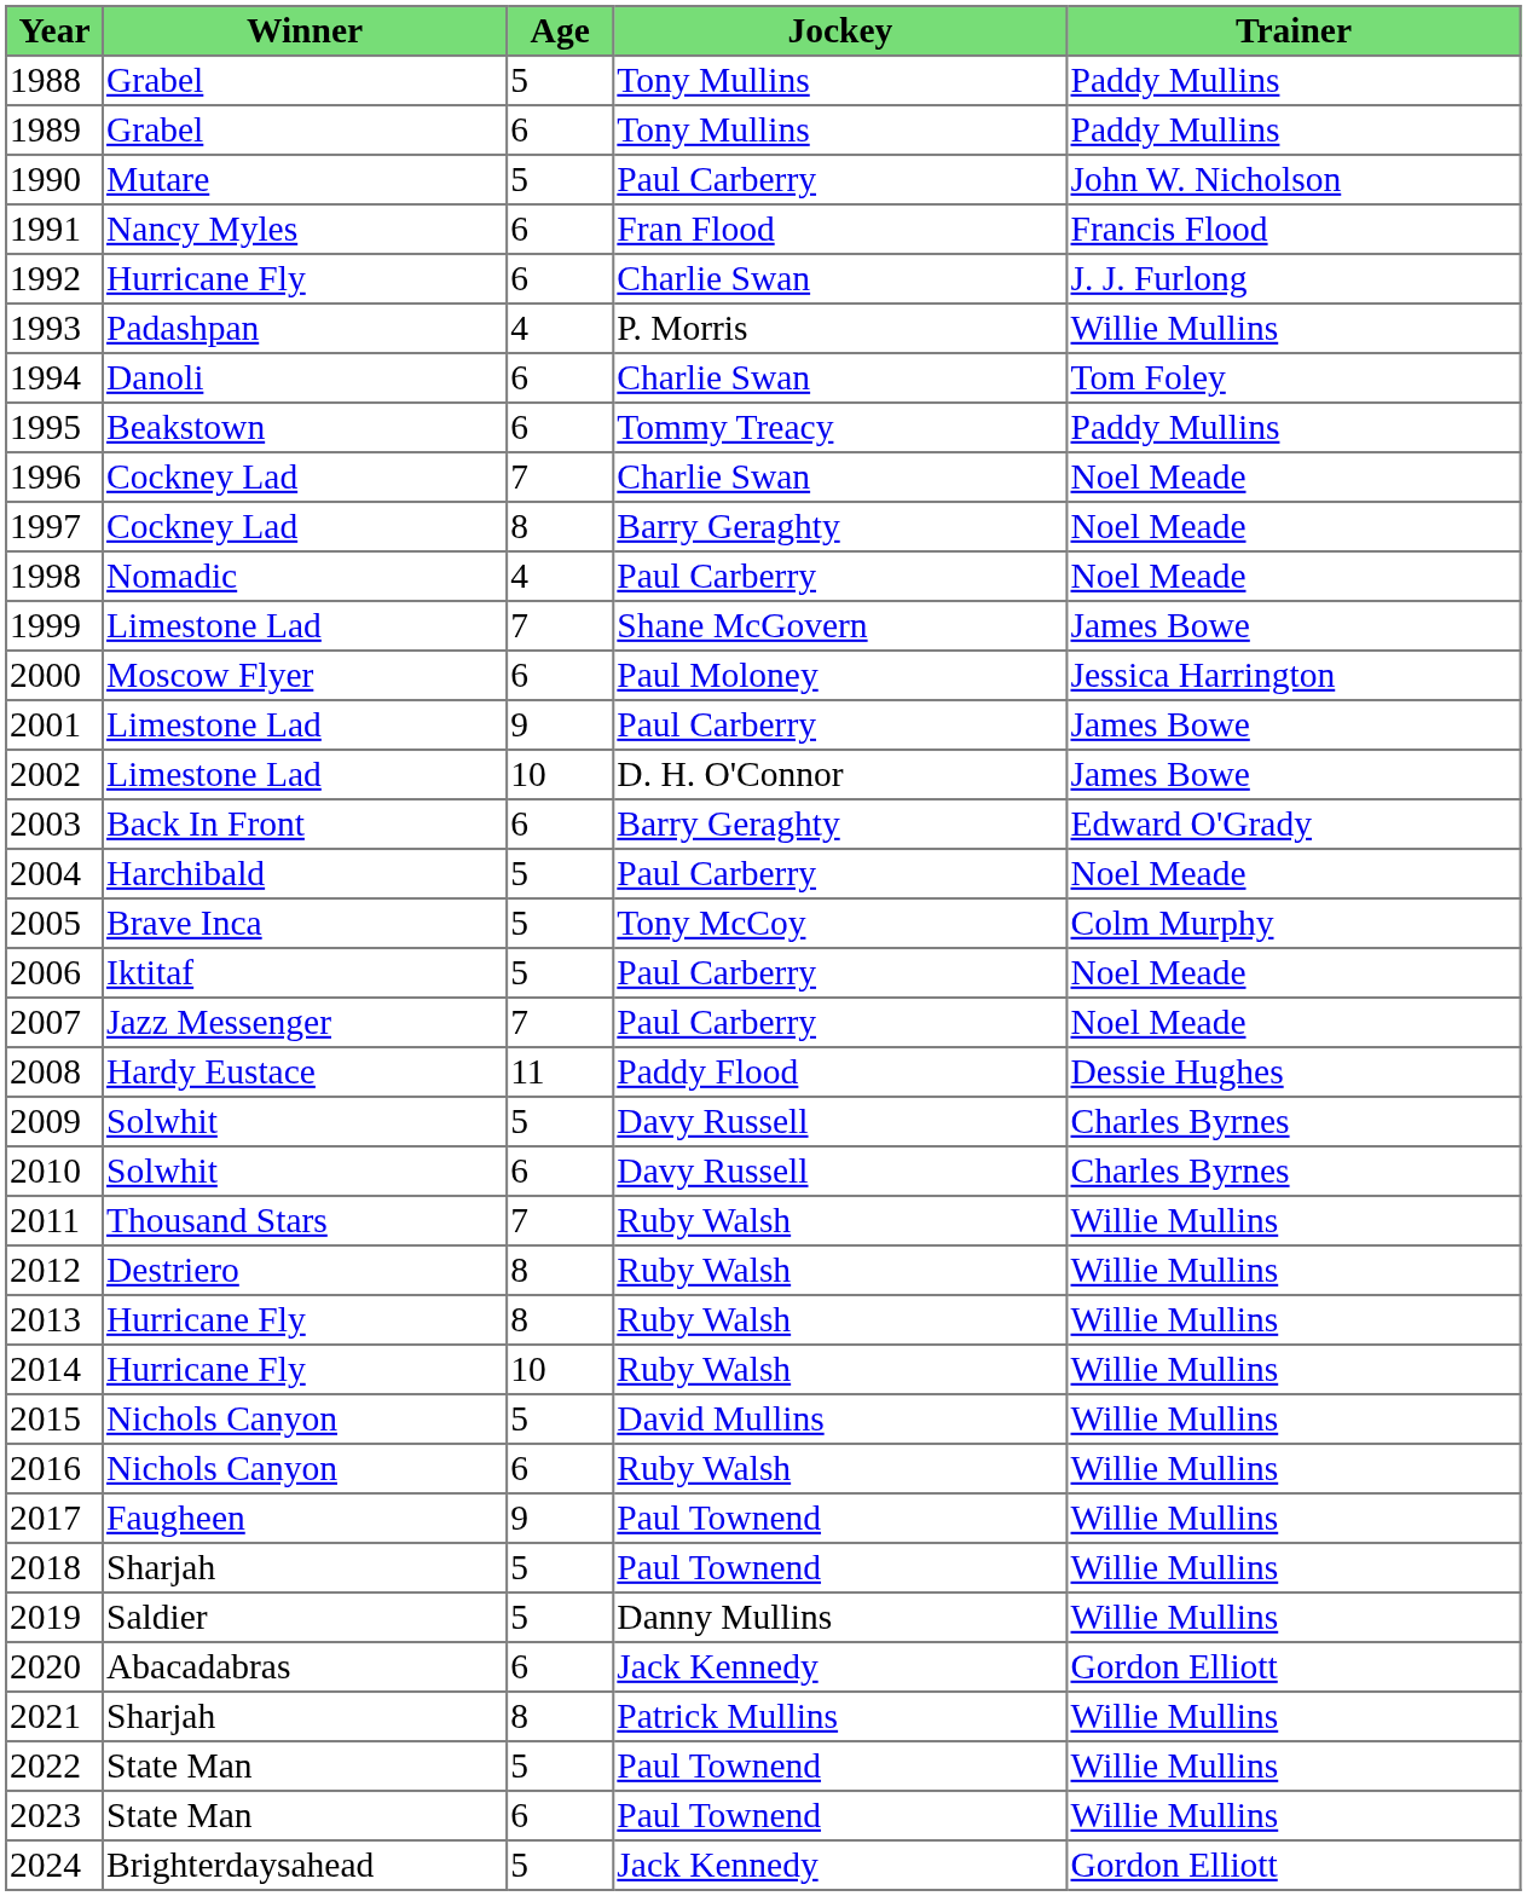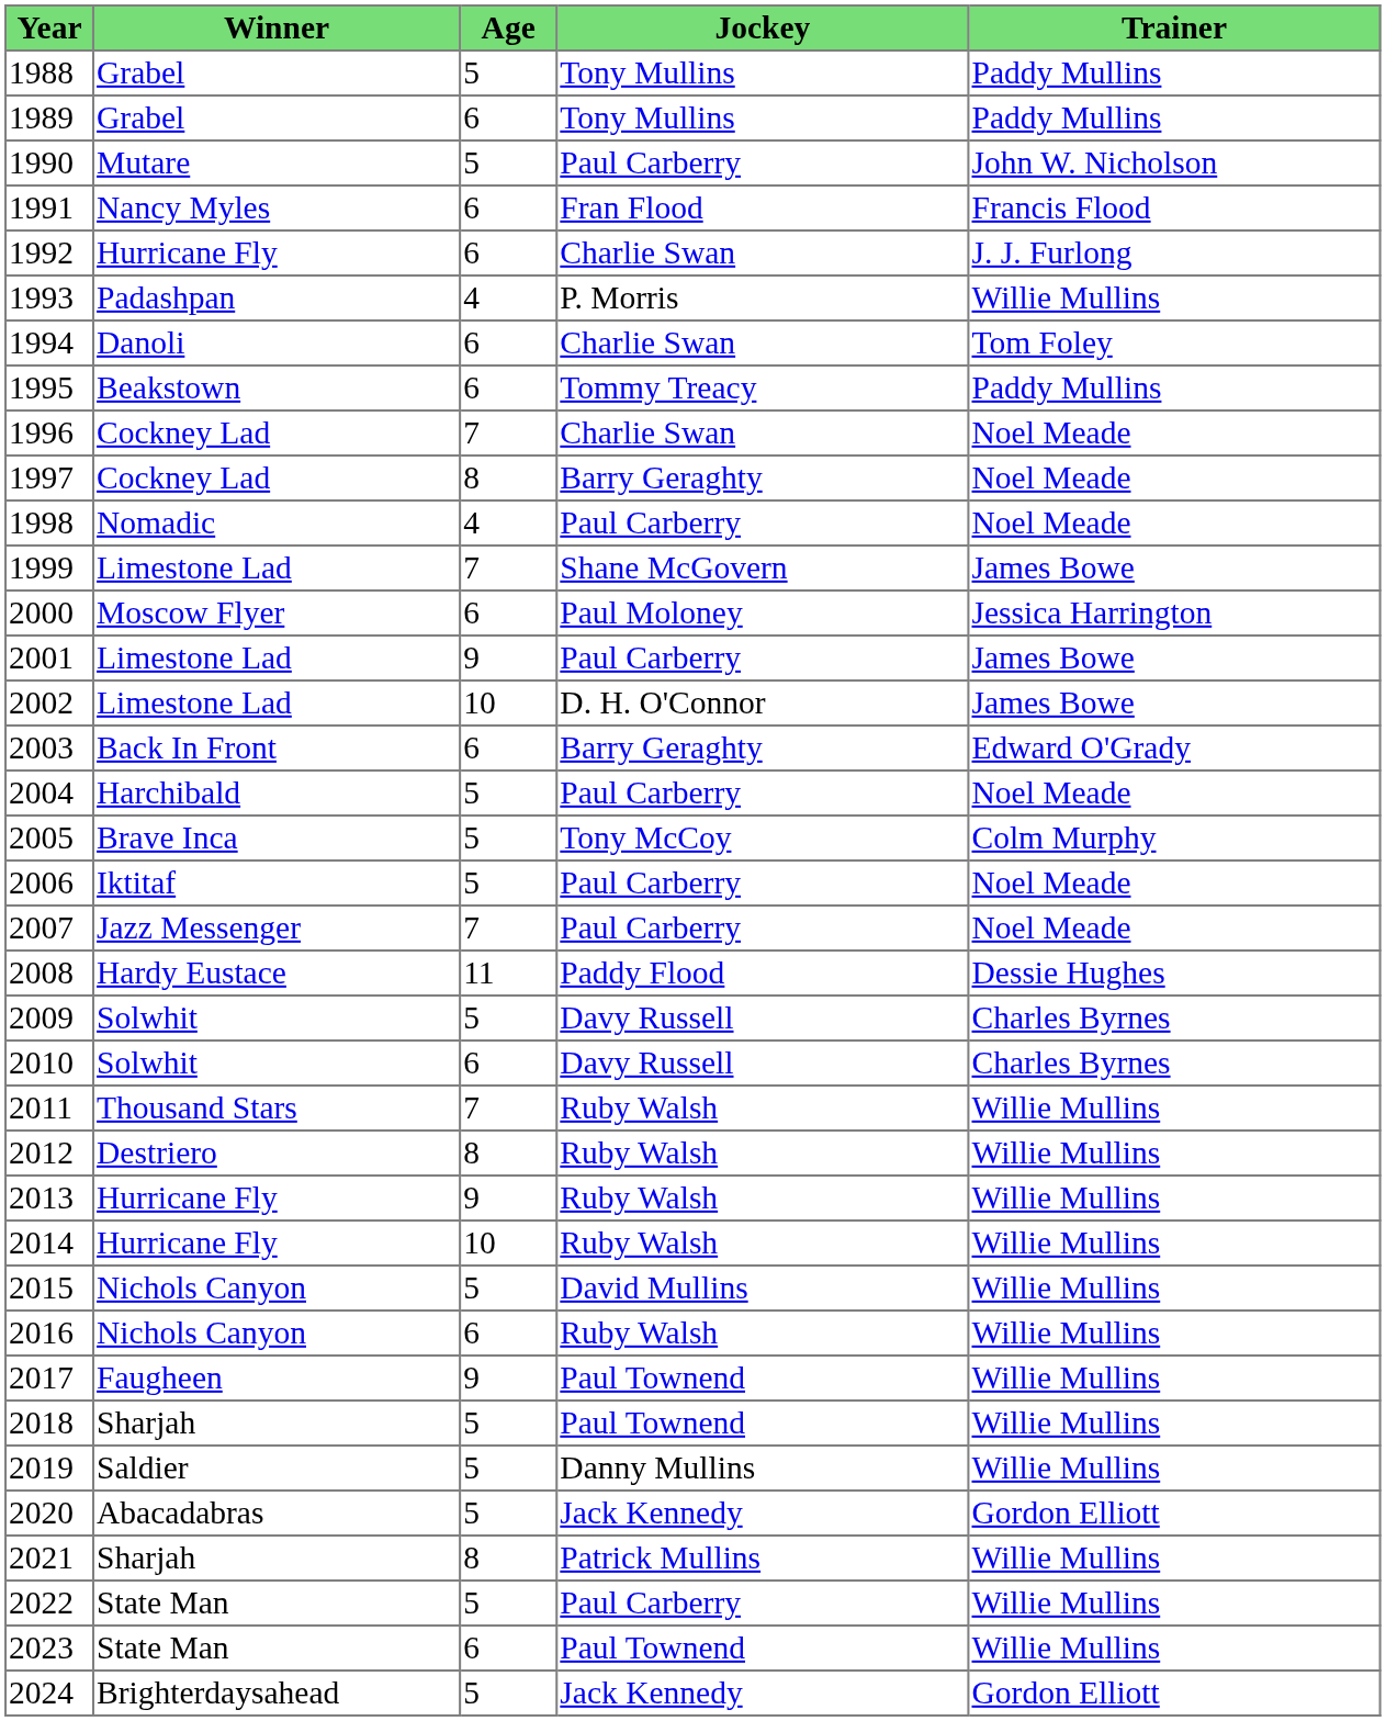2013 | Age: 8 -> 9
2020 | Age: 6 -> 5
2022 | Jockey: Paul Townend -> Paul Carberry
